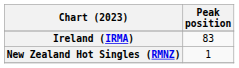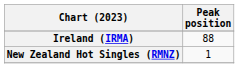Ireland (IRMA) | Peak position: 83 -> 88
